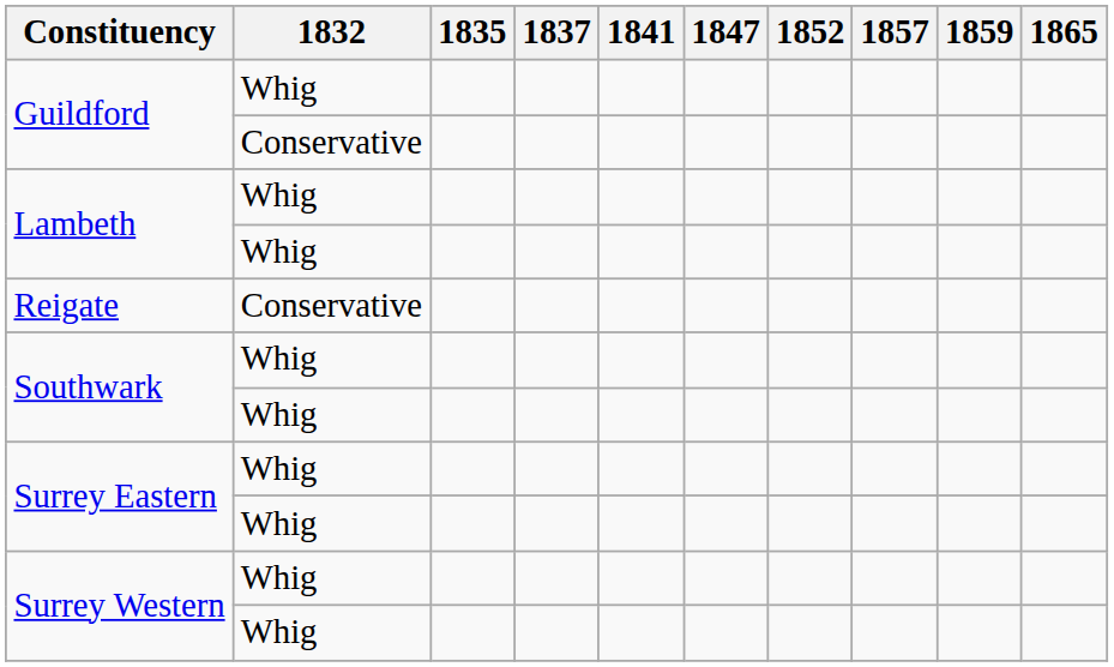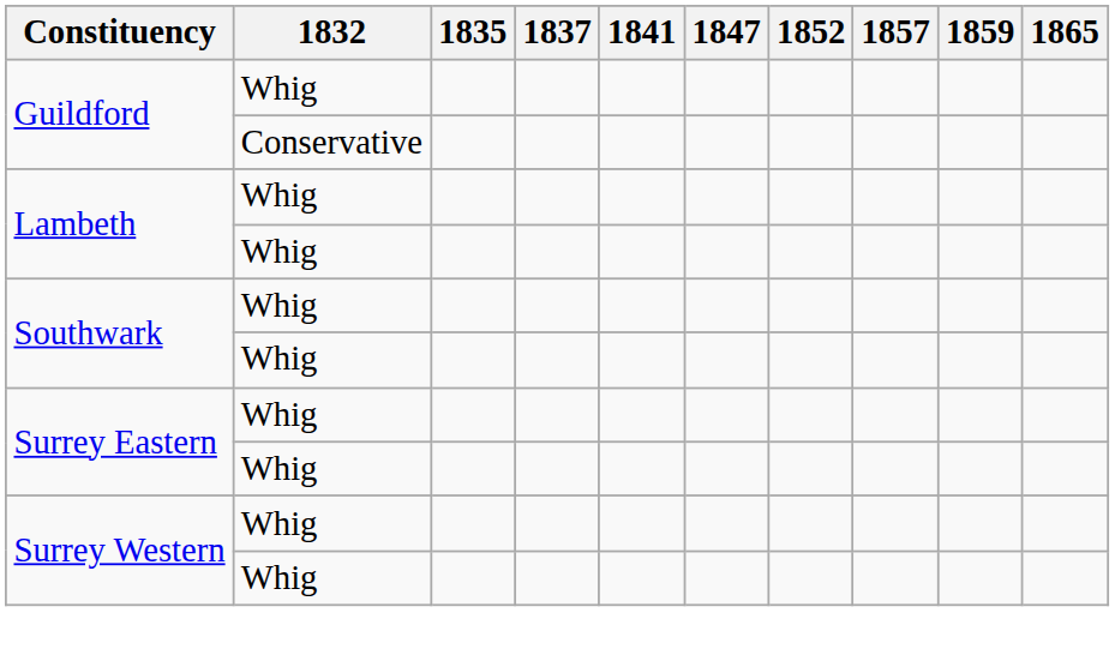- row: Reigate | Conservative
